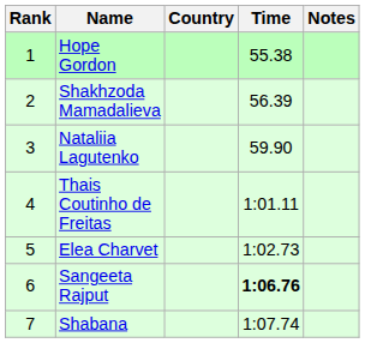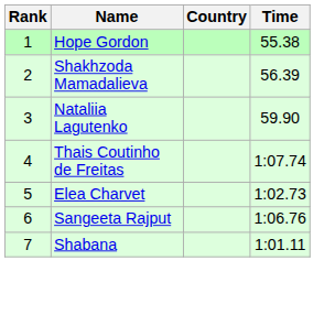- column: Notes
Thais Coutinho de Freitas | Time: 1:01.11 -> 1:07.74
Sangeeta Rajput | Time: bold -> normal
Shabana | Time: 1:07.74 -> 1:01.11
